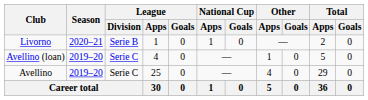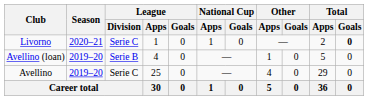Livorno | League / Division: Serie B -> Serie C
Livorno | Total / Goals: normal -> bold
Avellino (loan) | League / Division: Serie C -> Serie B
